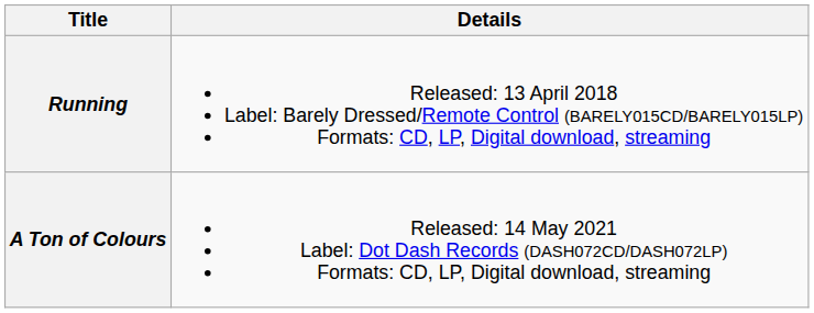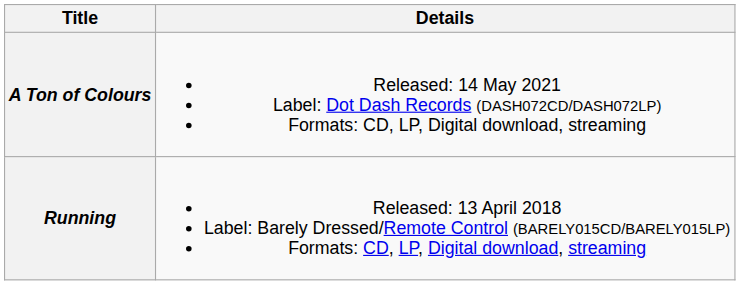rows swapped: Running <-> A Ton of Colours
